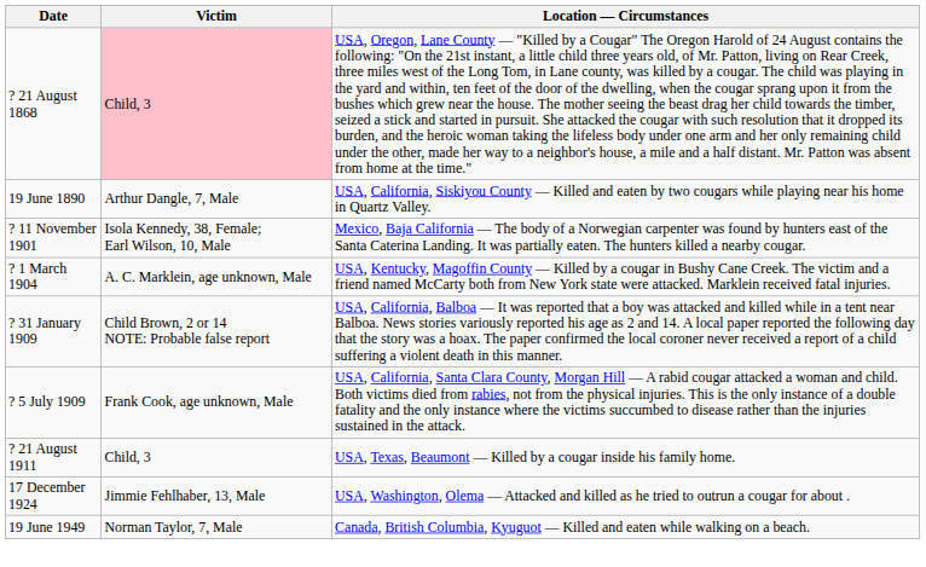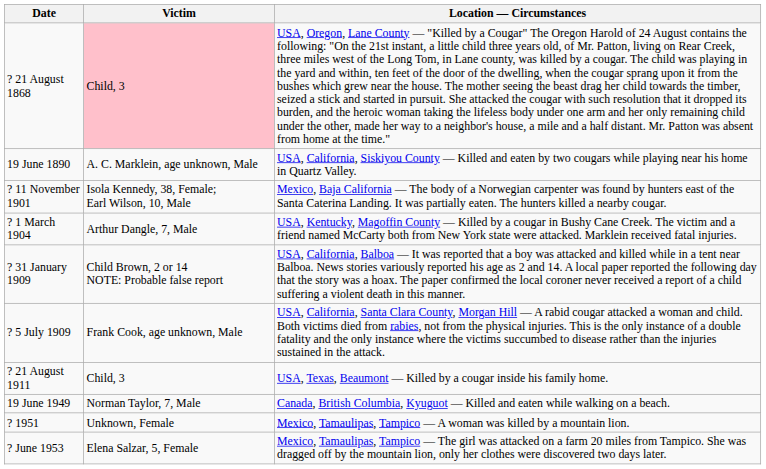19 June 1890 | Victim: Arthur Dangle, 7, Male -> A. C. Marklein, age unknown, Male
? 1 March 1904 | Victim: A. C. Marklein, age unknown, Male -> Arthur Dangle, 7, Male
- row: 17 December 1924 | Jimmie Fehlhaber, 13, Male | USA, Washington, Olema — Attacked and killed as he tried to outrun a cougar for about .
+ row: ? 1951 | Unknown, Female | Mexico, Tamaulipas, Tampico — A woman was killed by a mountain lion.
+ row: ? June 1953 | Elena Salzar, 5, Female | Mexico, Tamaulipas, Tampico — The girl was attacked on a farm 20 miles from Tampico. She was dragged off by the mountain lion, only her clothes were discovered two days later.
